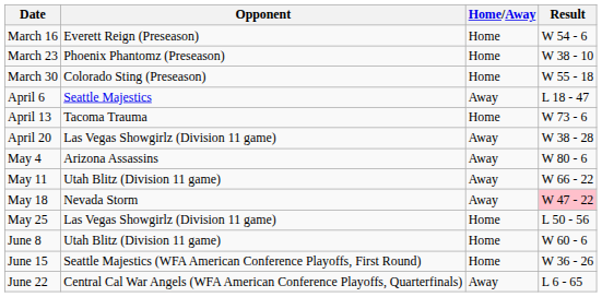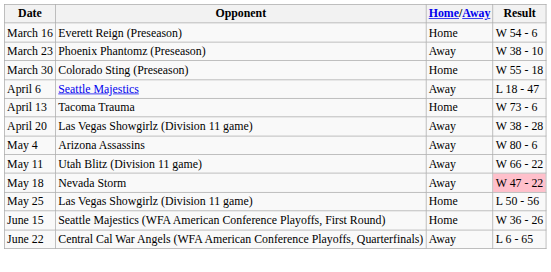March 23 | Home/Away: Home -> Away
- row: June 8 | Utah Blitz (Division 11 game) | Home | W 60 - 6
